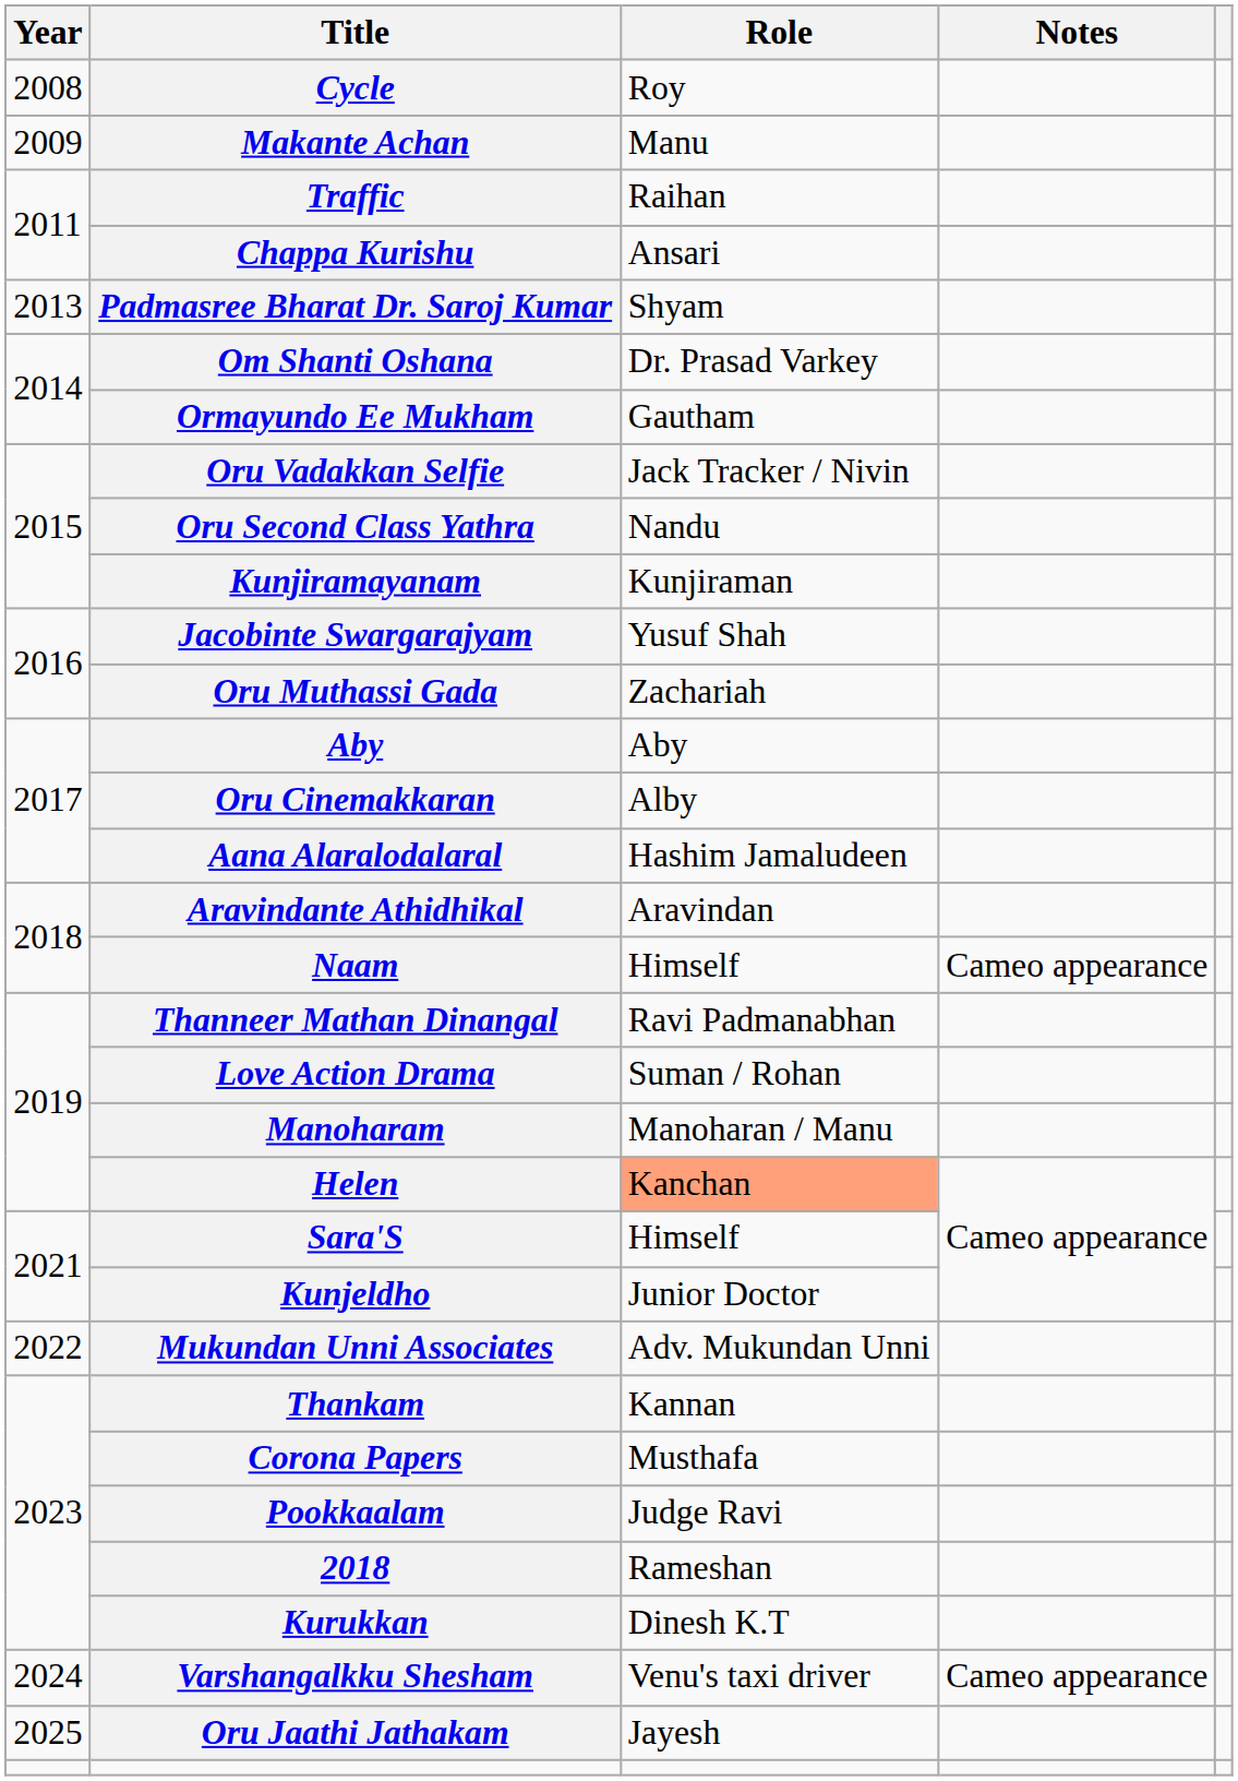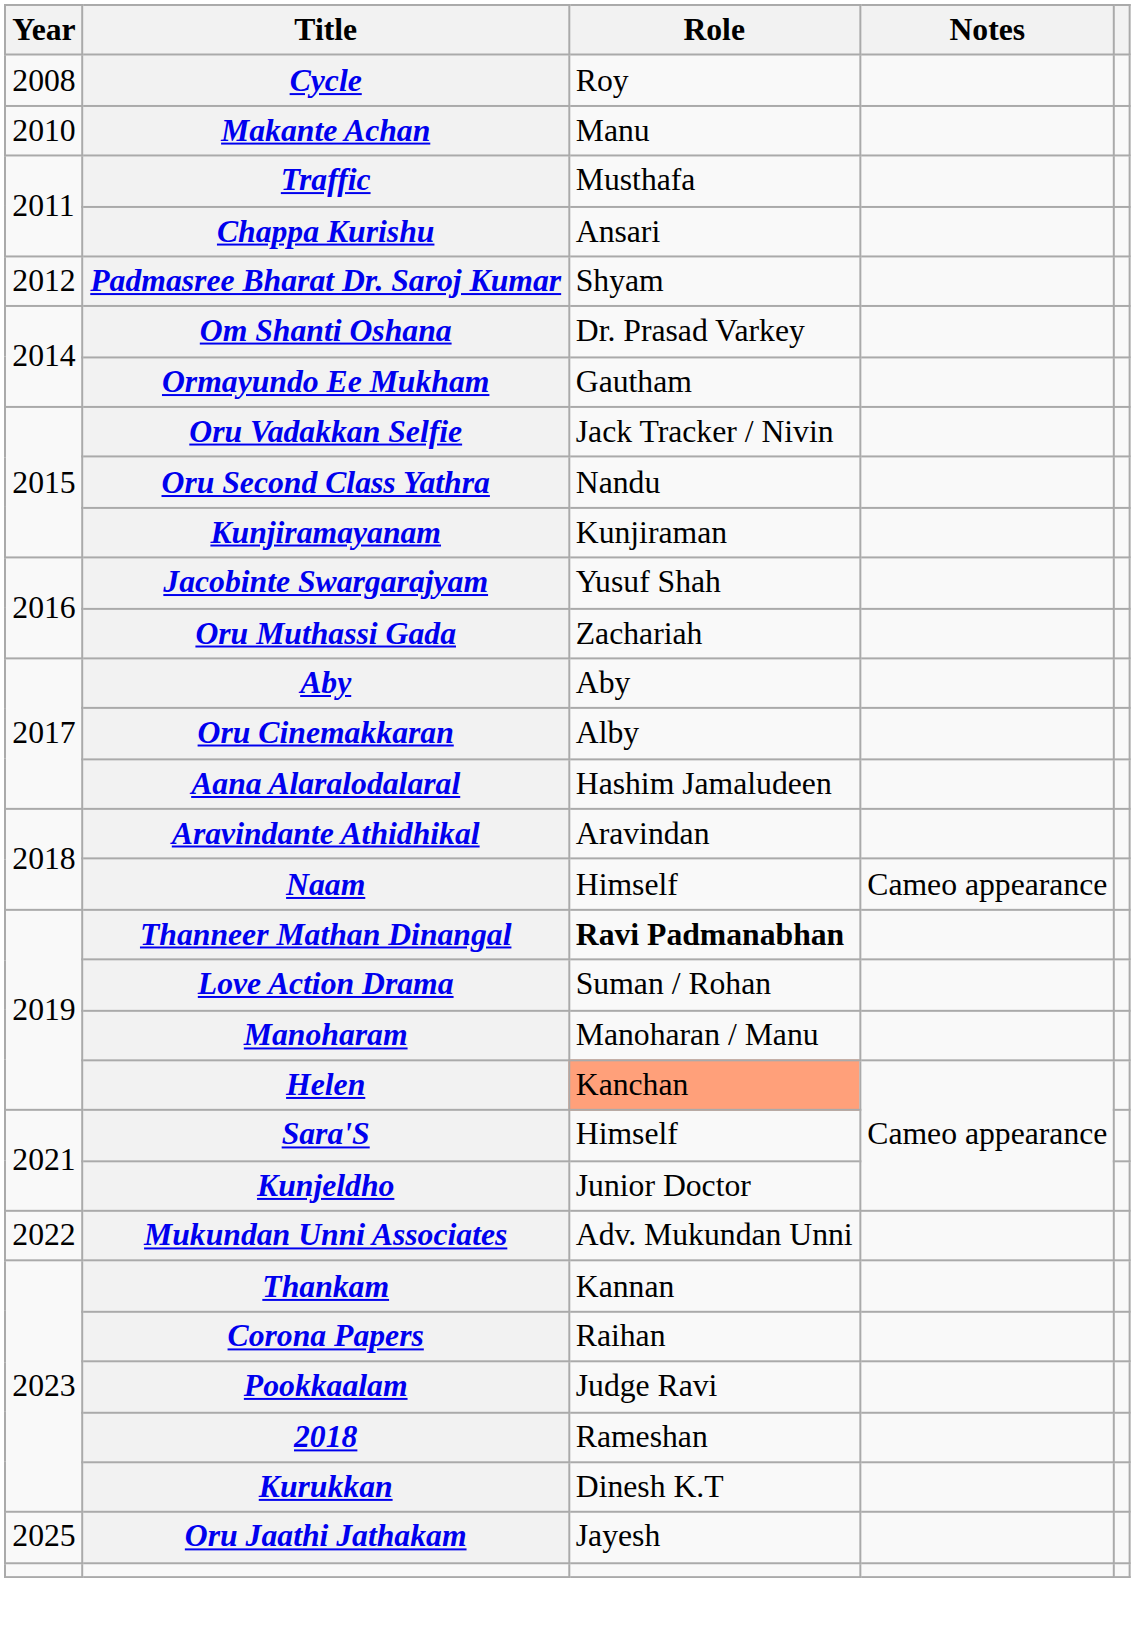Makante Achan | Year: 2009 -> 2010
Traffic | Role: Raihan -> Musthafa
Padmasree Bharat Dr. Saroj Kumar | Year: 2013 -> 2012
Thanneer Mathan Dinangal | Role: normal -> bold
Corona Papers | Role: Musthafa -> Raihan
- row: 2024 | Varshangalkku Shesham | Venu's taxi driver | Cameo appearance
